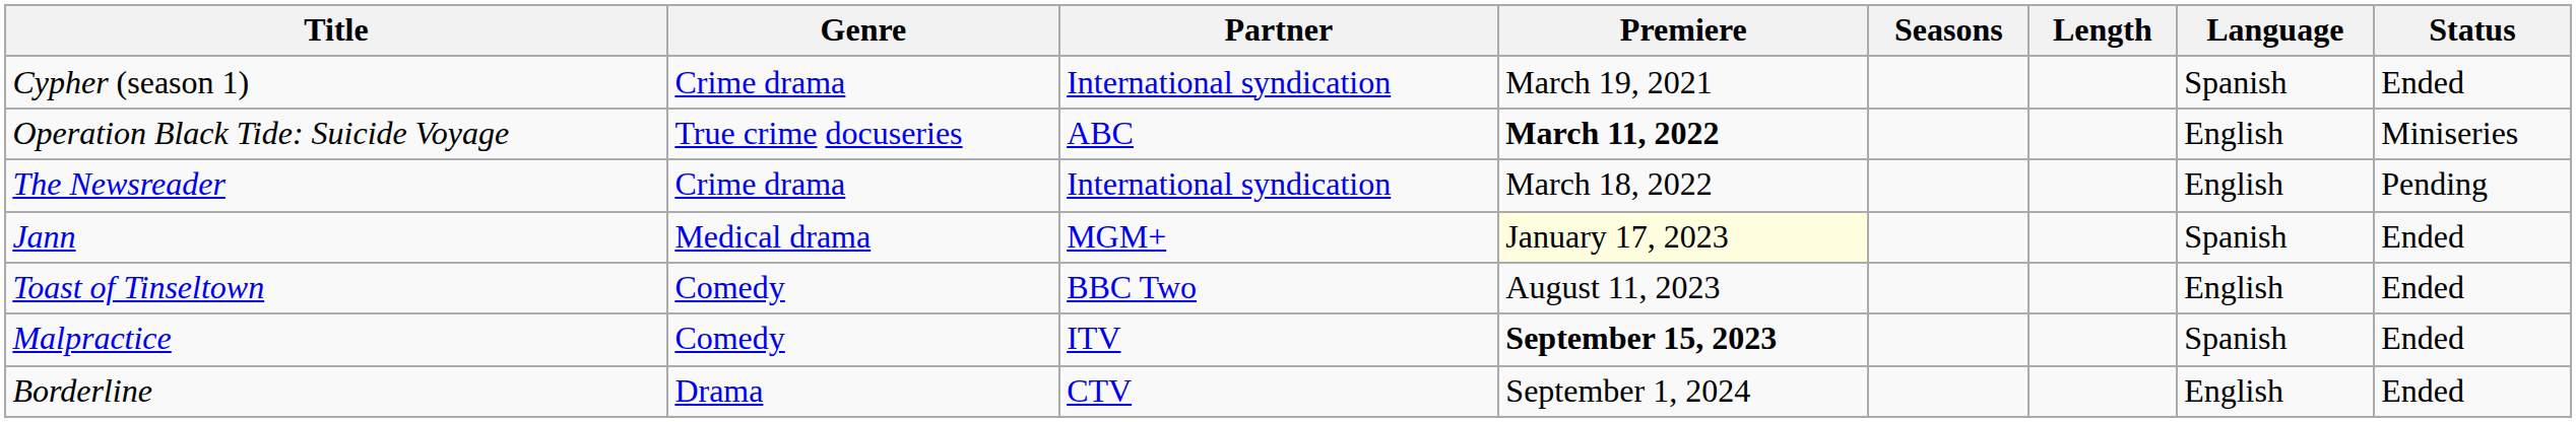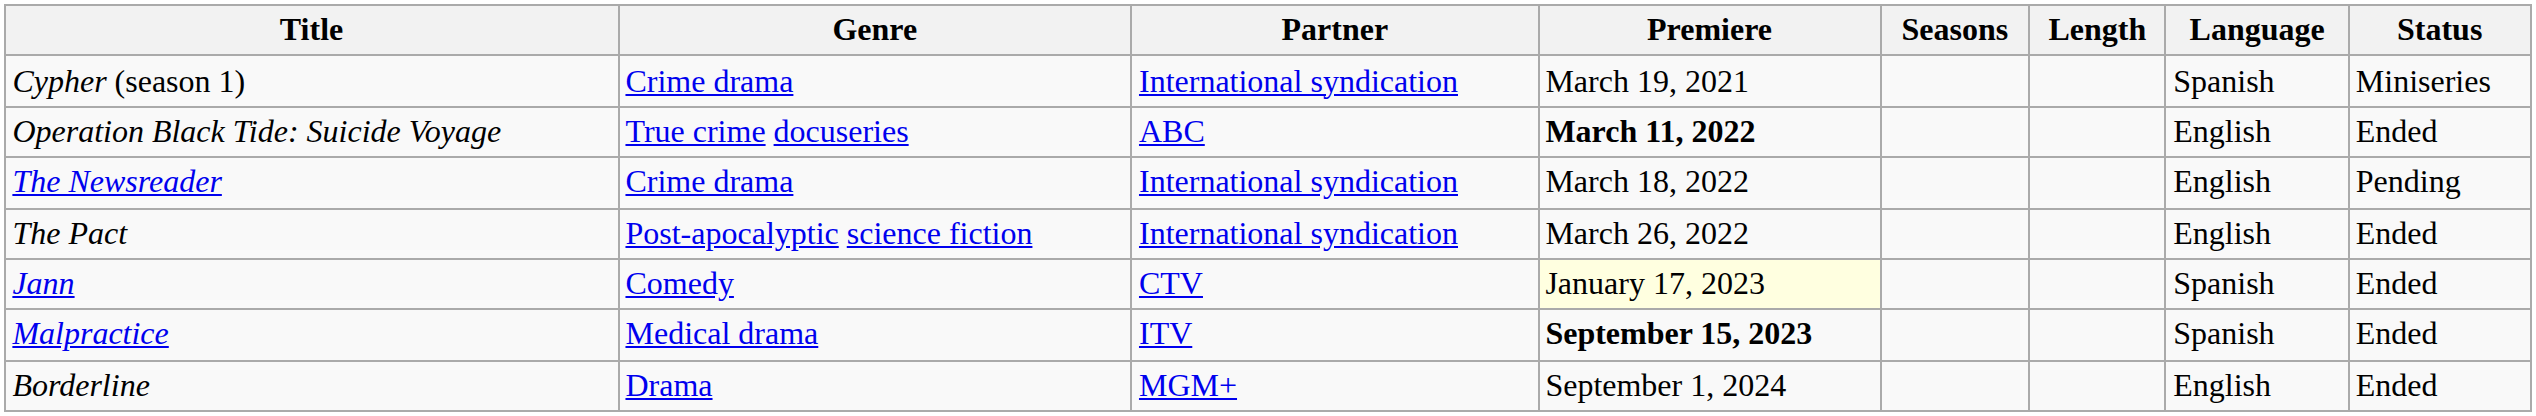Cypher (season 1) | Status: Ended -> Miniseries
Operation Black Tide: Suicide Voyage | Status: Miniseries -> Ended
+ row: The Pact | Post-apocalyptic science fiction | International syndication | March 26, 2022 | English | Ended
Jann | Genre: Medical drama -> Comedy
Jann | Partner: MGM+ -> CTV
- row: Toast of Tinseltown | Comedy | BBC Two | August 11, 2023 | English | Ended
Malpractice | Genre: Comedy -> Medical drama
Borderline | Partner: CTV -> MGM+
